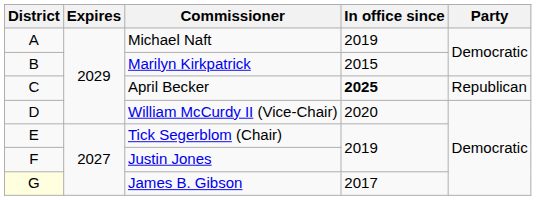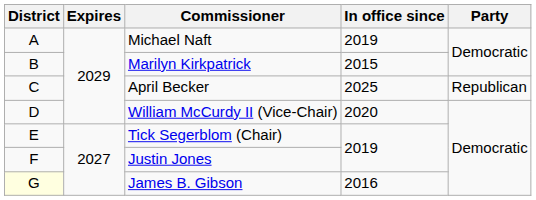April Becker | In office since: bold -> normal
James B. Gibson | In office since: 2017 -> 2016
